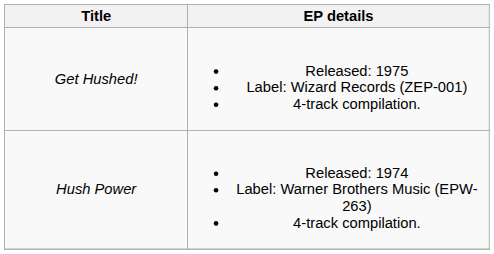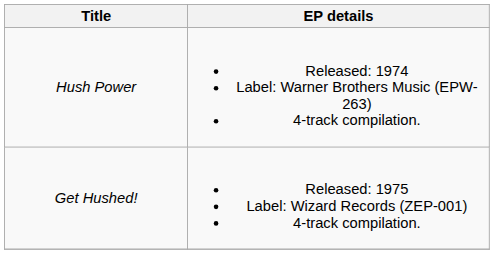rows swapped: Hush Power <-> Get Hushed!
